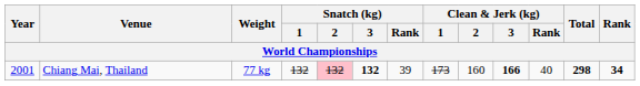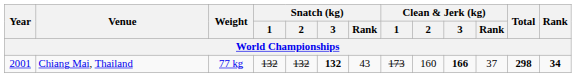Chiang Mai, Thailand | Snatch (kg) / 2: pink background -> no background
Chiang Mai, Thailand | Snatch (kg) / Rank: 39 -> 43
Chiang Mai, Thailand | Clean & Jerk (kg) / Rank: 40 -> 37
